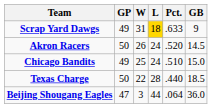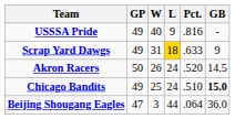+ row: USSSA Pride | 49 | 40 | 9 | .816 | -
Chicago Bandits | GB: normal -> bold
- row: Texas Charge | 50 | 22 | 28 | .440 | 18.5
